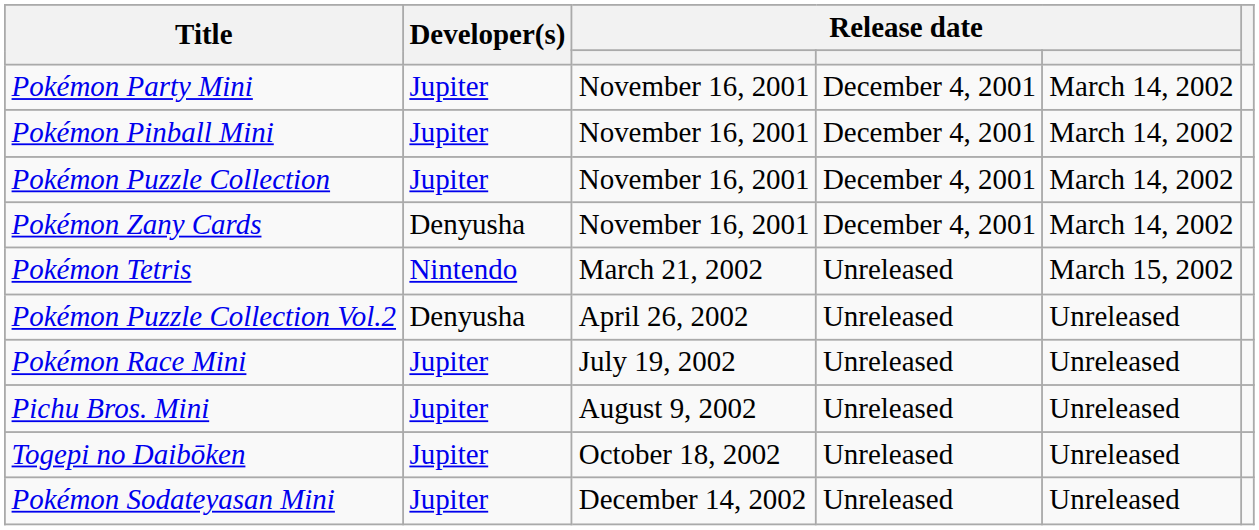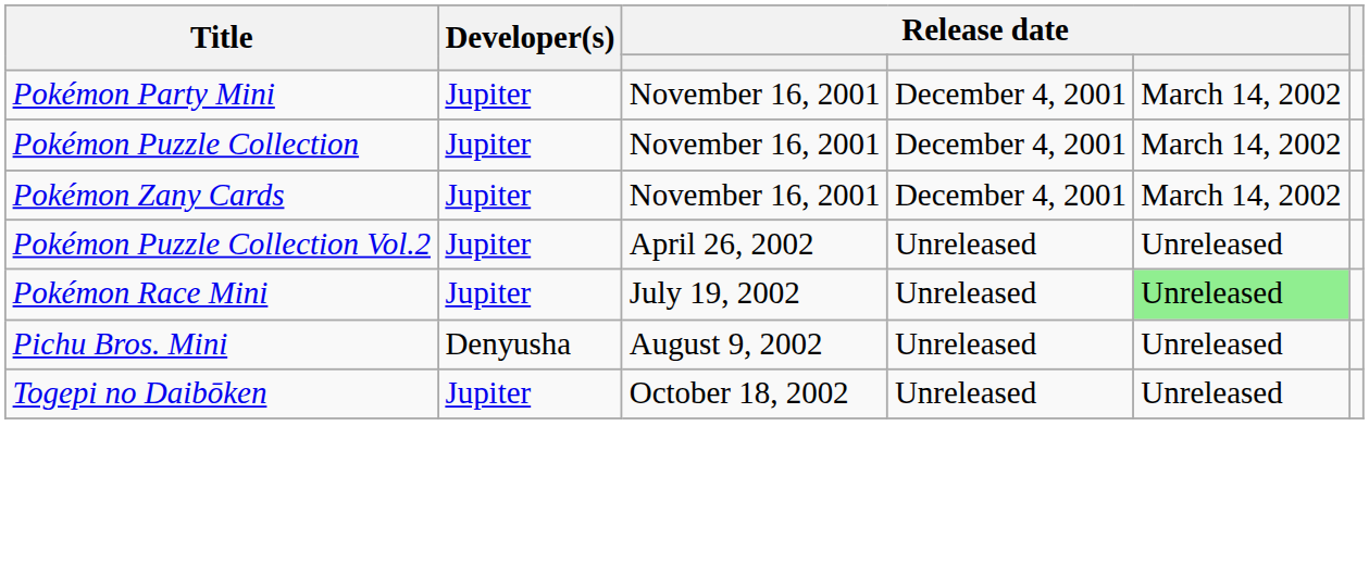- row: Pokémon Pinball Mini | Jupiter | November 16, 2001 | December 4, 2001 | March 14, 2002
Pokémon Zany Cards | Developer(s): Denyusha -> Jupiter
- row: Pokémon Tetris | Nintendo | March 21, 2002 | Unreleased | March 15, 2002
Pokémon Puzzle Collection Vol.2 | Developer(s): Denyusha -> Jupiter
Pokémon Race Mini | column 5: no background -> lightgreen background
Pichu Bros. Mini | Developer(s): Jupiter -> Denyusha
- row: Pokémon Sodateyasan Mini | Jupiter | December 14, 2002 | Unreleased | Unreleased
